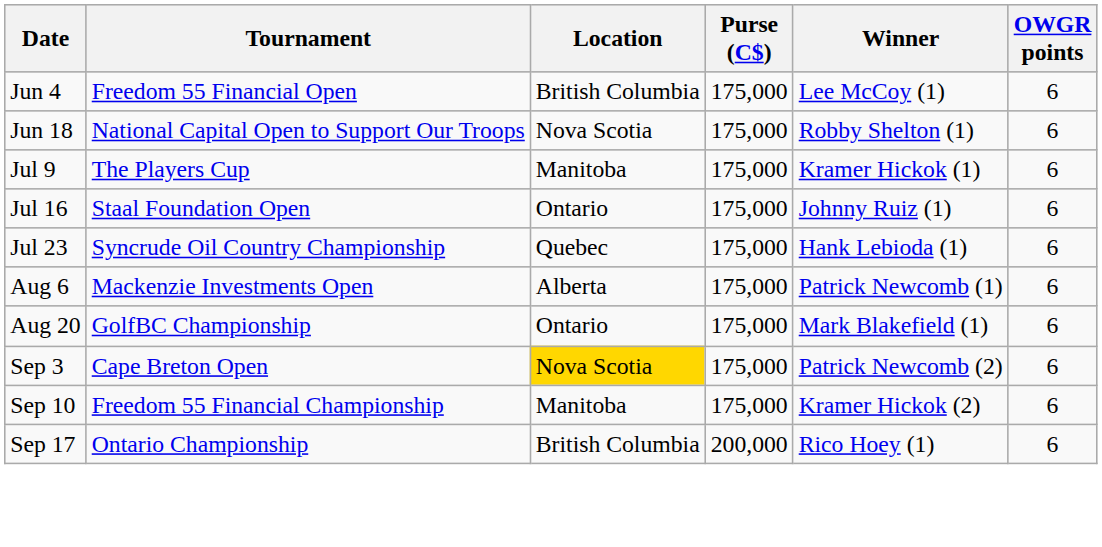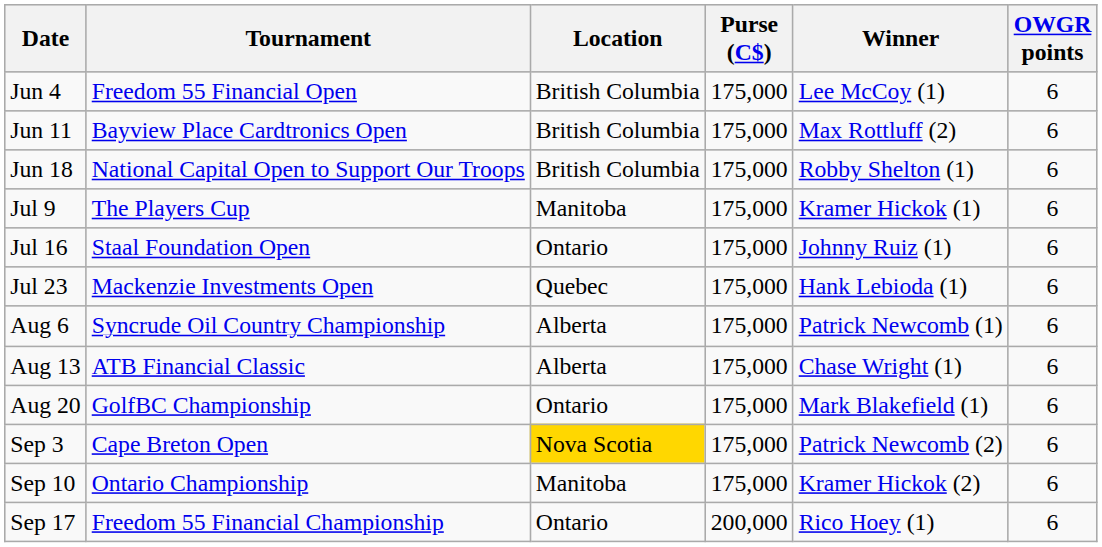+ row: Jun 11 | Bayview Place Cardtronics Open | British Columbia | 175,000 | Max Rottluff (2) | 6
Jun 18 | Location: Nova Scotia -> British Columbia
Jul 23 | Tournament: Syncrude Oil Country Championship -> Mackenzie Investments Open
Aug 6 | Tournament: Mackenzie Investments Open -> Syncrude Oil Country Championship
+ row: Aug 13 | ATB Financial Classic | Alberta | 175,000 | Chase Wright (1) | 6
Sep 10 | Tournament: Freedom 55 Financial Championship -> Ontario Championship
Sep 17 | Tournament: Ontario Championship -> Freedom 55 Financial Championship
Sep 17 | Location: British Columbia -> Ontario
